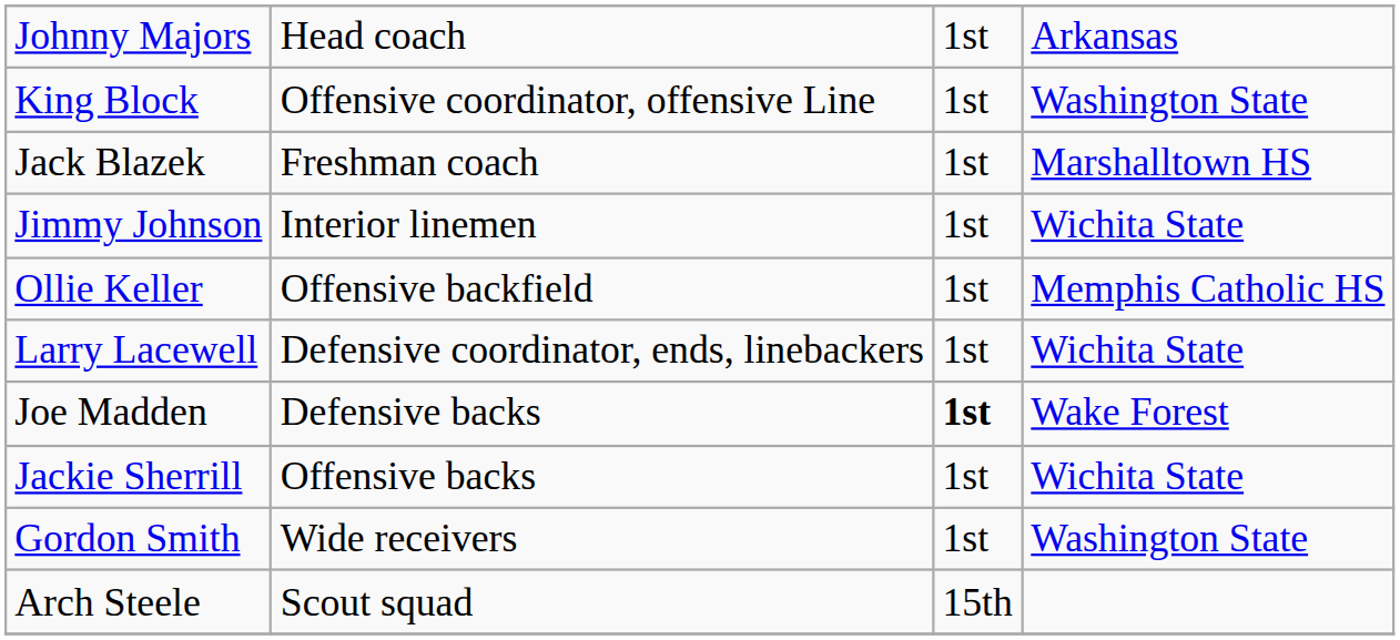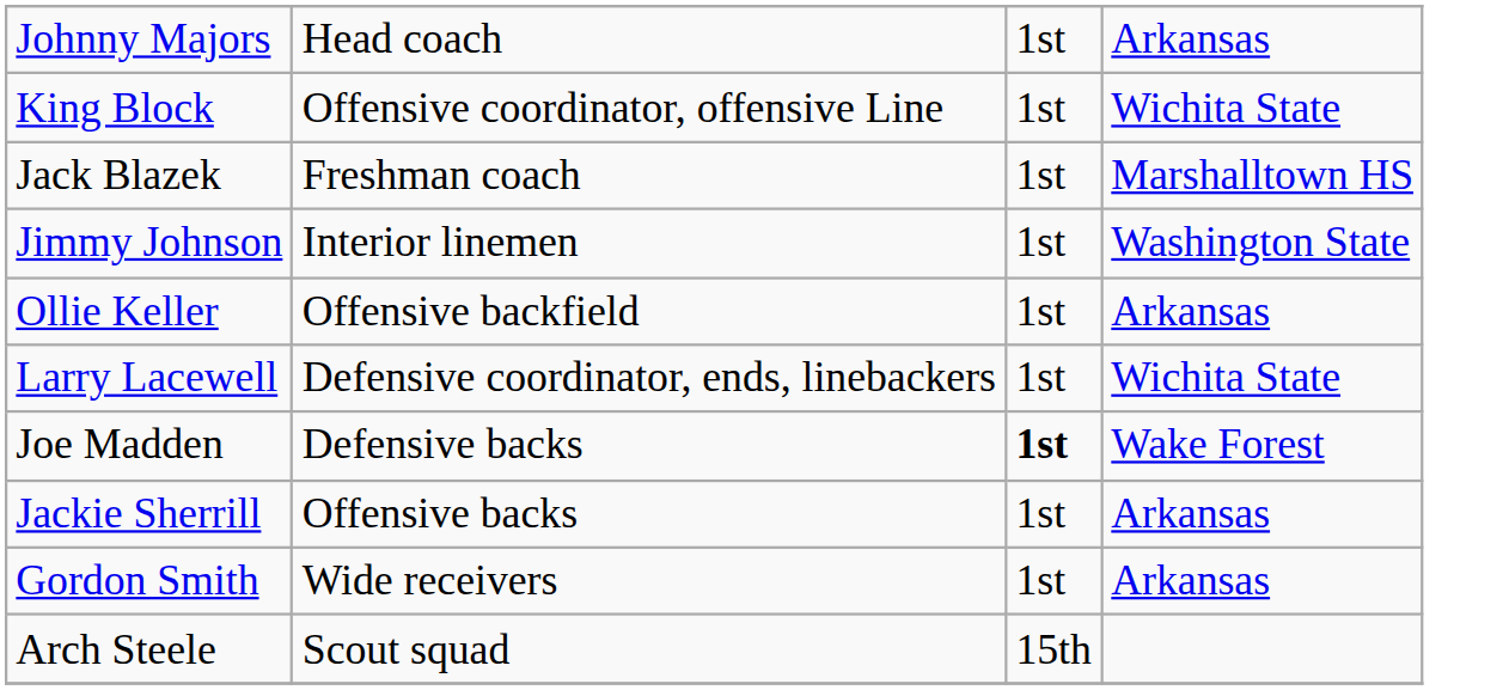King Block | column 4: Washington State -> Wichita State
Jimmy Johnson | column 4: Wichita State -> Washington State
Ollie Keller | column 4: Memphis Catholic HS -> Arkansas
Jackie Sherrill | column 4: Wichita State -> Arkansas
Gordon Smith | column 4: Washington State -> Arkansas
